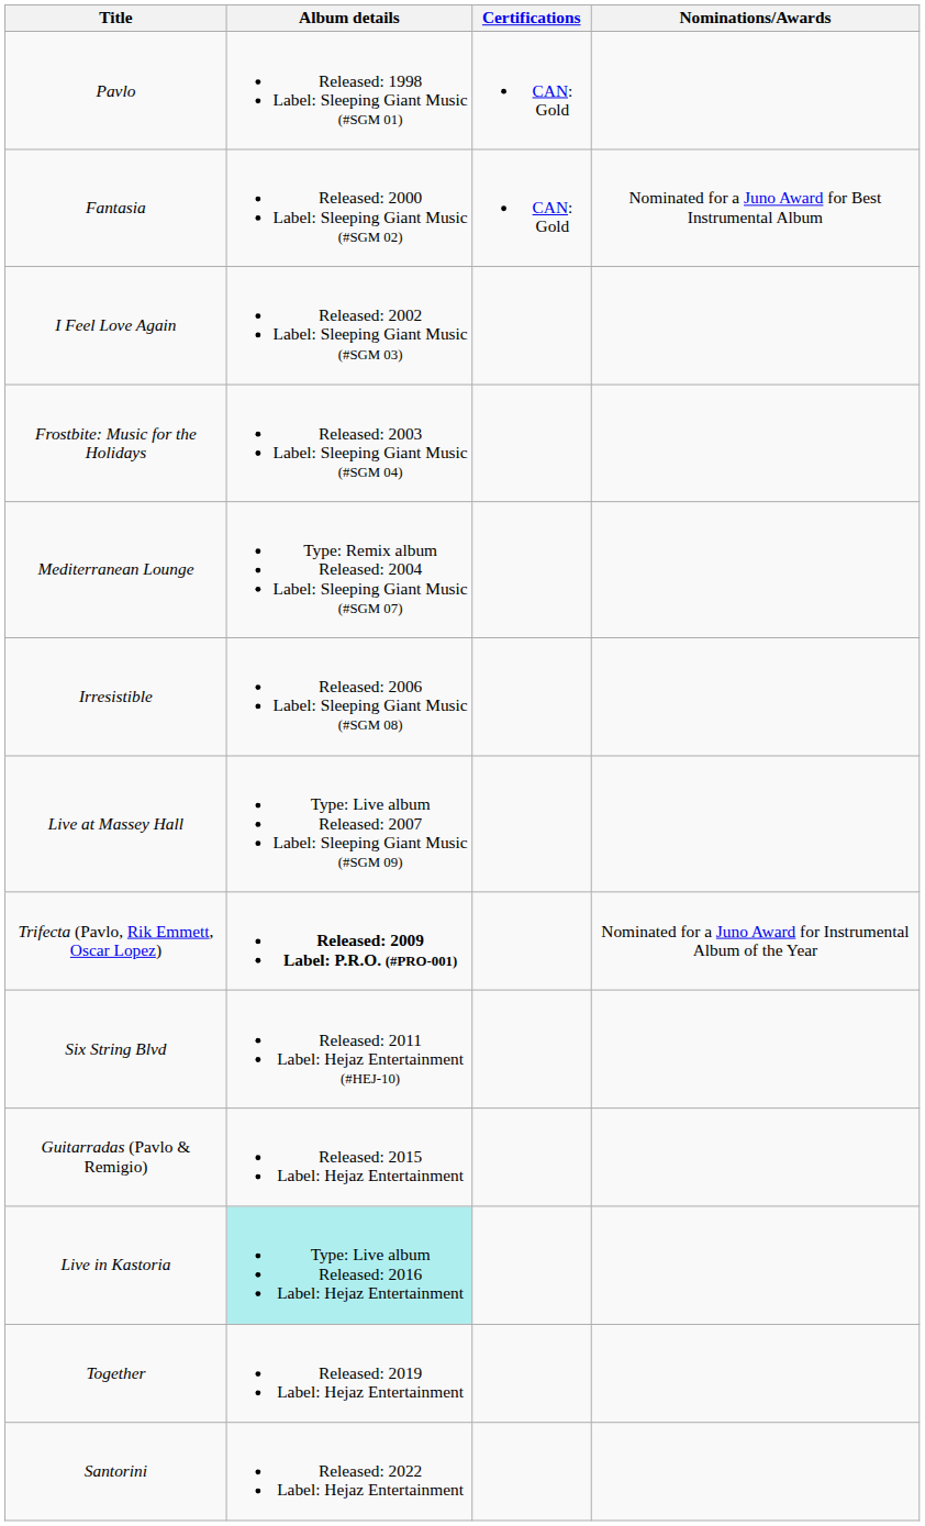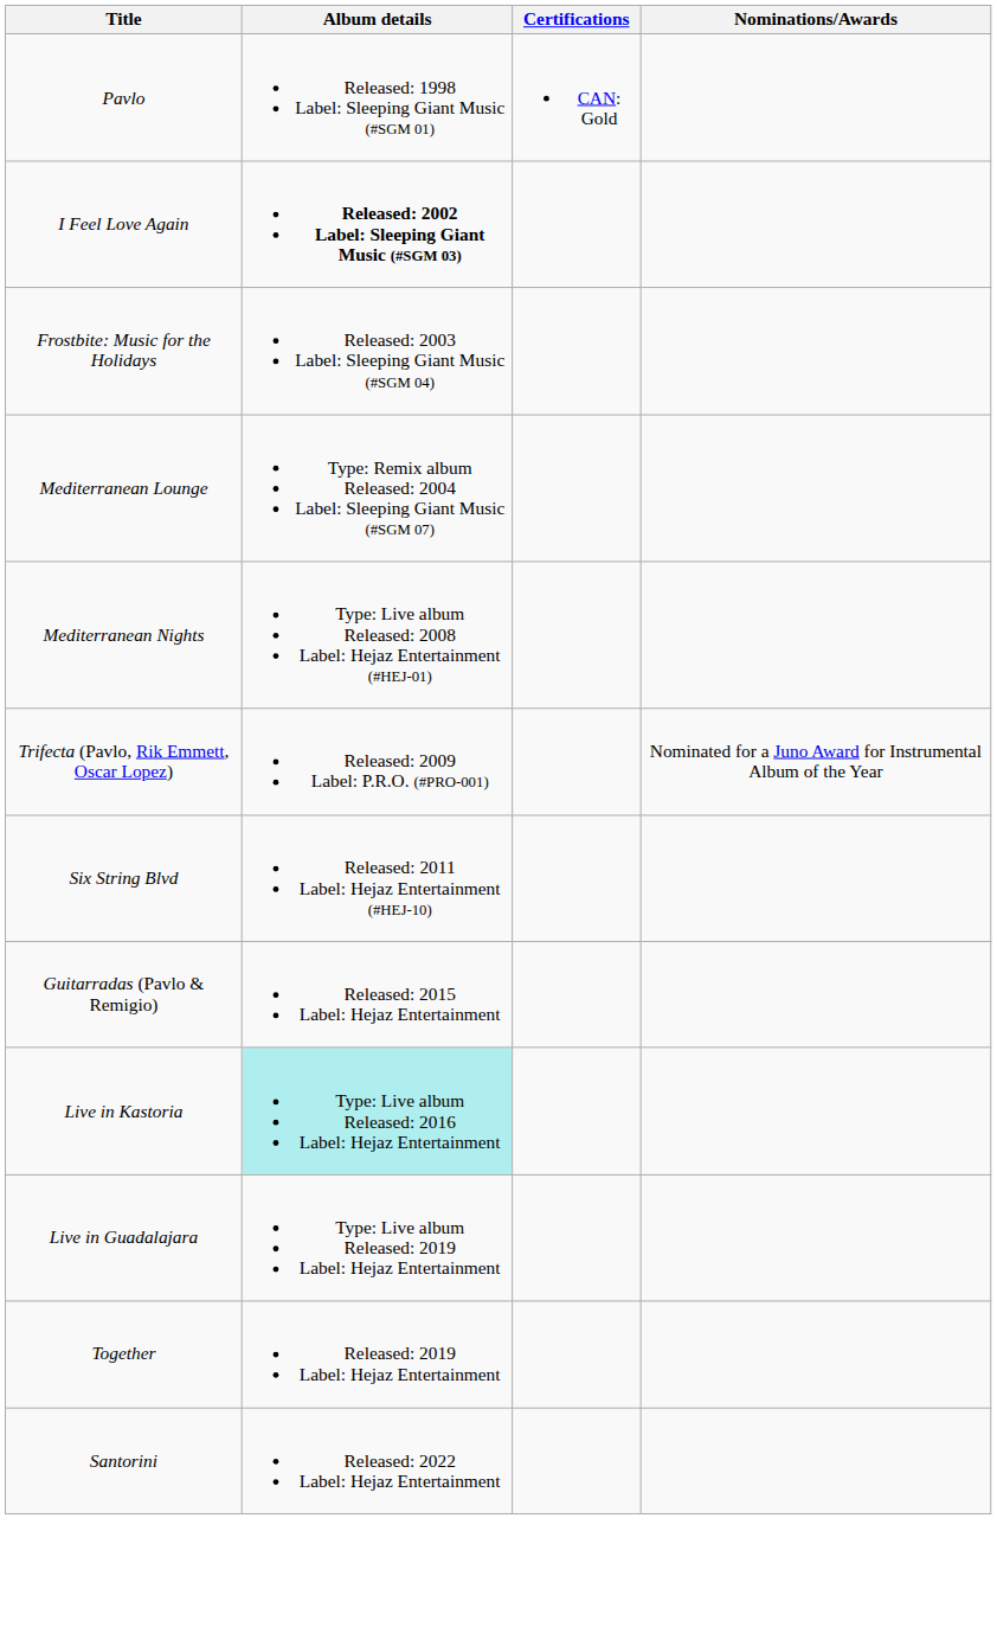- row: Fantasia | Released: 2000 Label: Sleeping Giant Music (#SGM 02) | CAN: Gold | Nominated for a Juno Award for Best Instrumental Album
I Feel Love Again | Album details: normal -> bold
- row: Irresistible | Released: 2006 Label: Sleeping Giant Music (#SGM 08)
- row: Live at Massey Hall | Type: Live album Released: 2007 Label: Sleeping Giant Music (#SGM 09)
+ row: Mediterranean Nights | Type: Live album Released: 2008 Label: Hejaz Entertainment (#HEJ-01)
Trifecta (Pavlo, Rik Emmett, Oscar Lopez) | Album details: bold -> normal
+ row: Live in Guadalajara | Type: Live album Released: 2019 Label: Hejaz Entertainment
